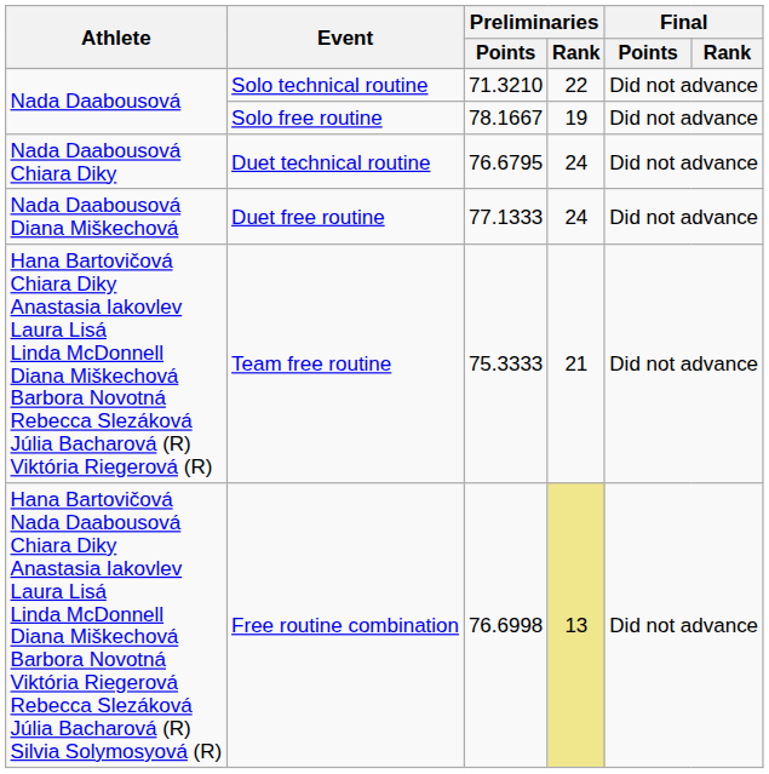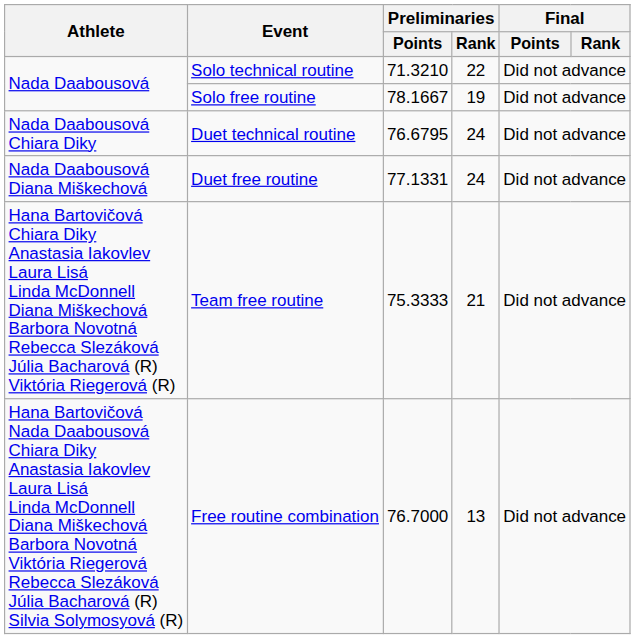Duet free routine | Preliminaries / Points: 77.1333 -> 77.1331
Free routine combination | Preliminaries / Points: 76.6998 -> 76.7000
Free routine combination | Preliminaries / Rank: khaki background -> no background
